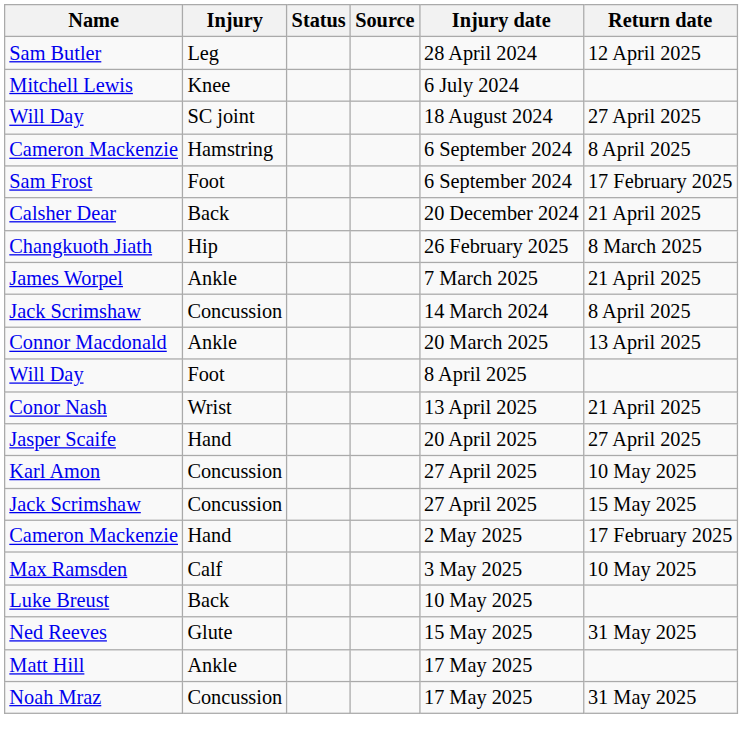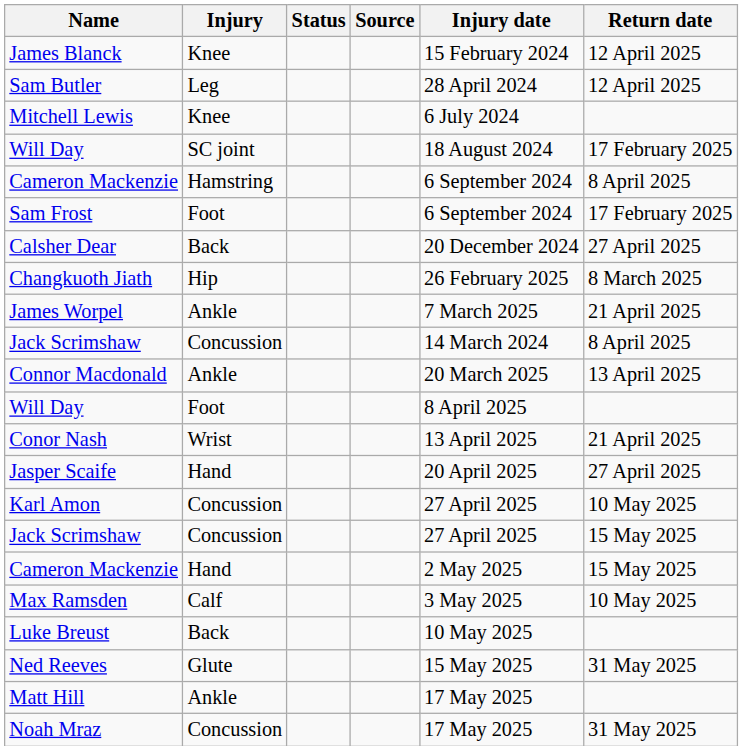+ row: James Blanck | Knee | 15 February 2024 | 12 April 2025
Will Day / SC joint | Return date: 27 April 2025 -> 17 February 2025
Calsher Dear | Return date: 21 April 2025 -> 27 April 2025
Cameron Mackenzie / Hand | Return date: 17 February 2025 -> 15 May 2025
